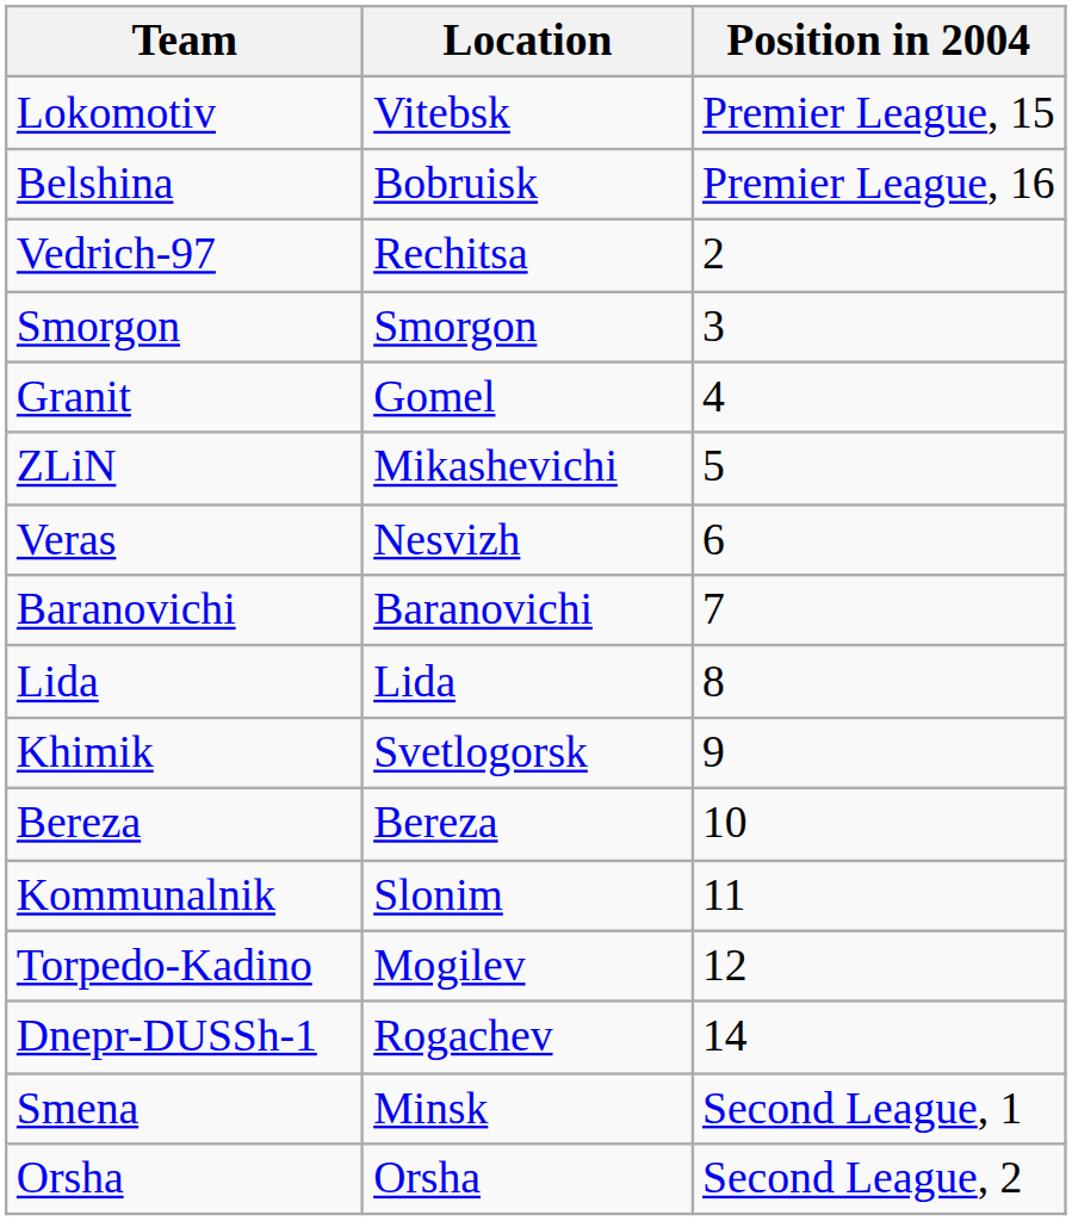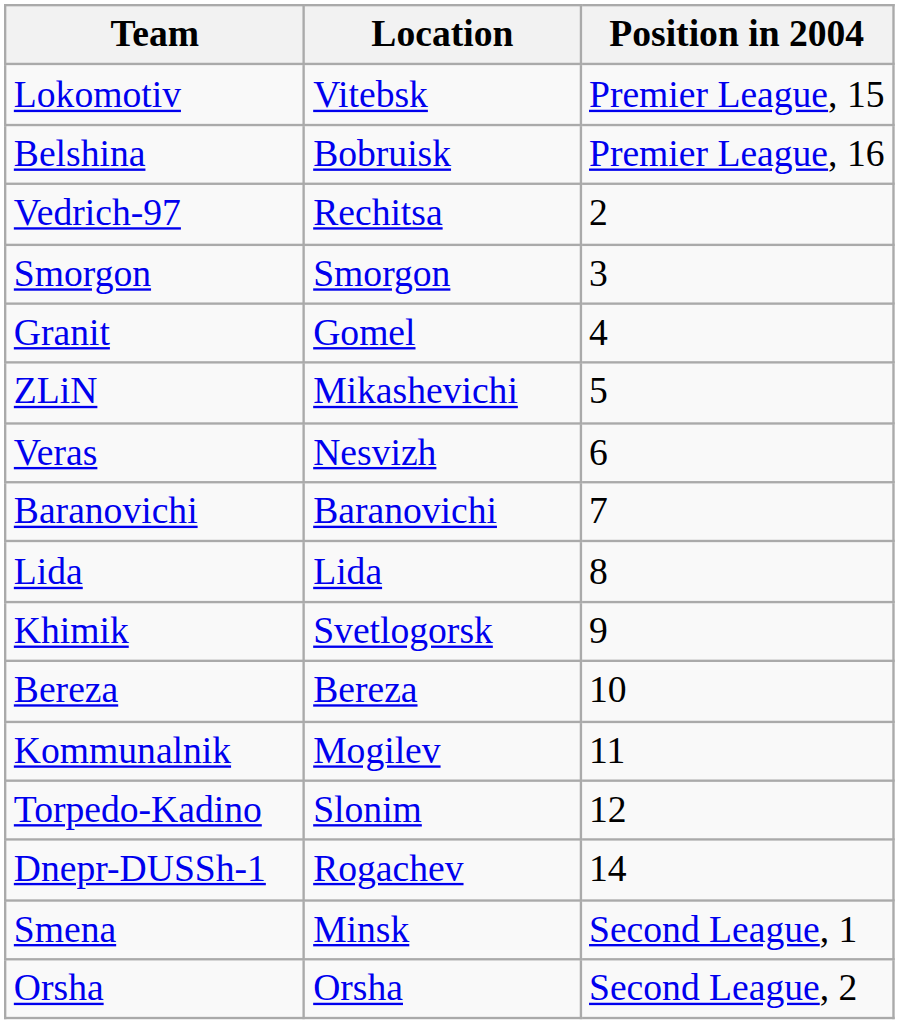Kommunalnik | Location: Slonim -> Mogilev
Torpedo-Kadino | Location: Mogilev -> Slonim
